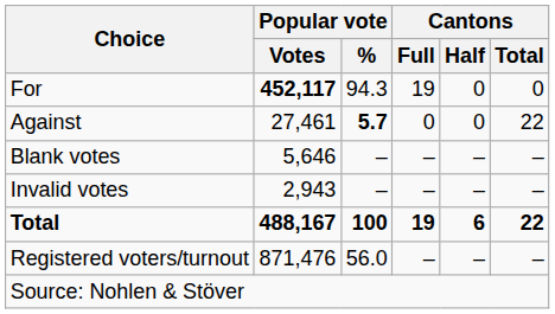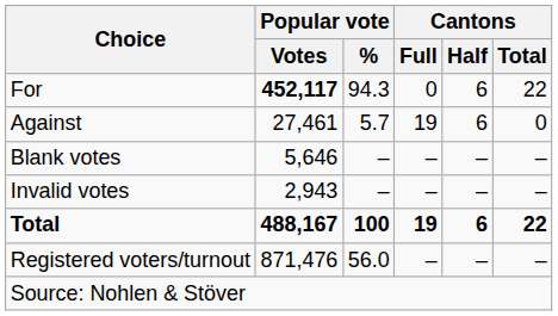For | Cantons / Full: 19 -> 0
For | Cantons / Half: 0 -> 6
For | Cantons / Total: 0 -> 22
Against | Popular vote / %: bold -> normal
Against | Cantons / Full: 0 -> 19
Against | Cantons / Half: 0 -> 6
Against | Cantons / Total: 22 -> 0
